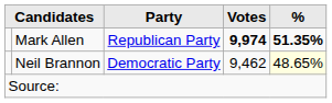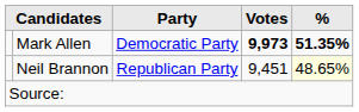Mark Allen | Party: Republican Party -> Democratic Party
Mark Allen | Votes: 9,974 -> 9,973
Neil Brannon | Party: Democratic Party -> Republican Party
Neil Brannon | Votes: 9,462 -> 9,451
